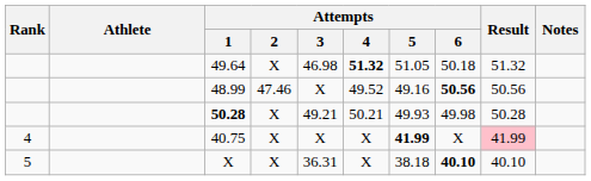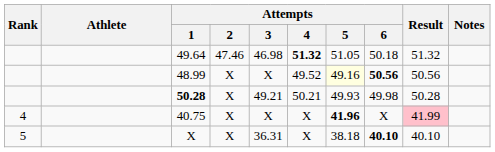49.64 | Attempts / 2: X -> 47.46
48.99 | Attempts / 2: 47.46 -> X
48.99 | Attempts / 5: no background -> lightyellow background
40.75 | Attempts / 5: 41.99 -> 41.96
